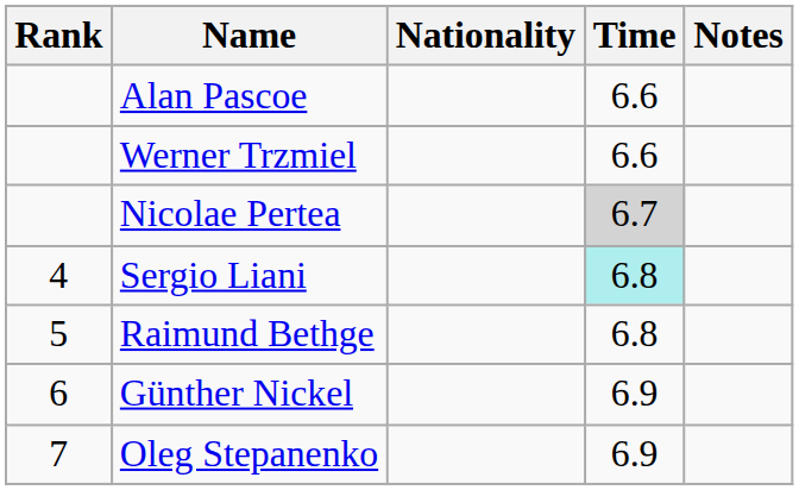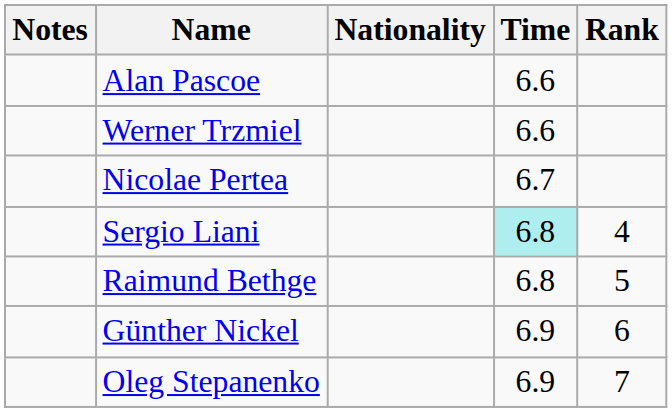columns swapped: Rank <-> Notes
Nicolae Pertea | Time: lightgrey background -> no background
